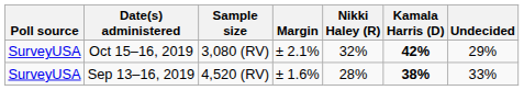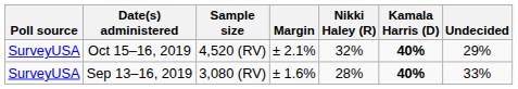Oct 15–16, 2019 | Sample size: 3,080 (RV) -> 4,520 (RV)
Oct 15–16, 2019 | Kamala Harris (D): 42% -> 40%
Sep 13–16, 2019 | Sample size: 4,520 (RV) -> 3,080 (RV)
Sep 13–16, 2019 | Kamala Harris (D): 38% -> 40%
